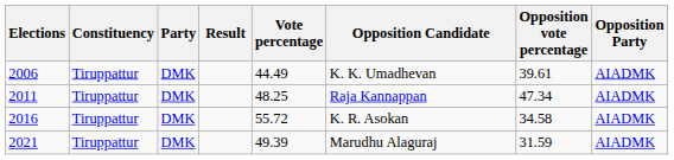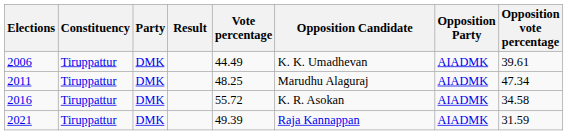columns swapped: Opposition Party <-> Opposition vote percentage
2011 | Opposition Candidate: Raja Kannappan -> Marudhu Alaguraj
2021 | Opposition Candidate: Marudhu Alaguraj -> Raja Kannappan
